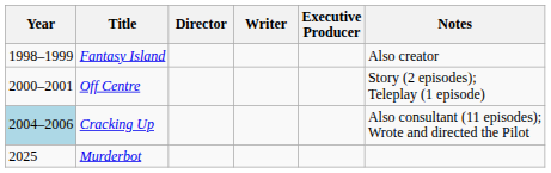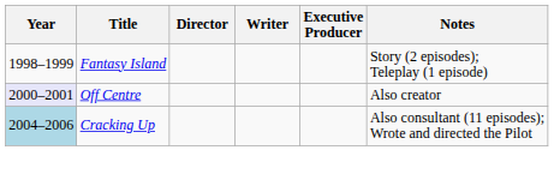Fantasy Island | Notes: Also creator -> Story (2 episodes); Teleplay (1 episode)
Off Centre | Year: no background -> lavender background
Off Centre | Notes: Story (2 episodes); Teleplay (1 episode) -> Also creator
- row: 2025 | Murderbot
